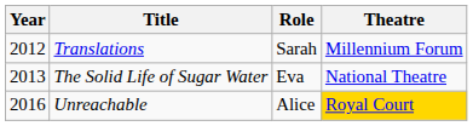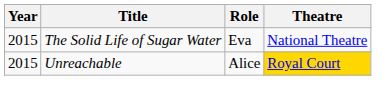- row: 2012 | Translations | Sarah | Millennium Forum
The Solid Life of Sugar Water | Year: 2013 -> 2015
Unreachable | Year: 2016 -> 2015
